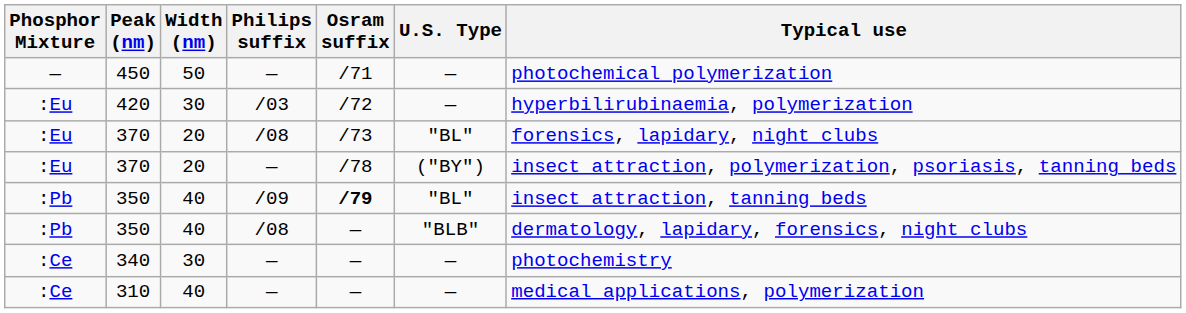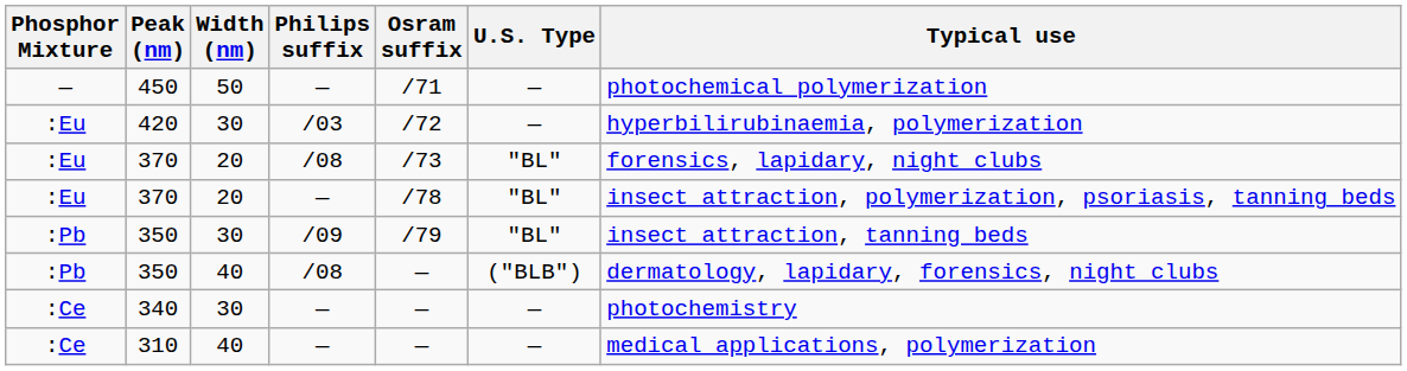370 / — | U.S. Type: ("BY") -> "BL"
350 / /09 | Width (nm): 40 -> 30
350 / /09 | Osram suffix: bold -> normal
350 / /08 | U.S. Type: "BLB" -> ("BLB")
